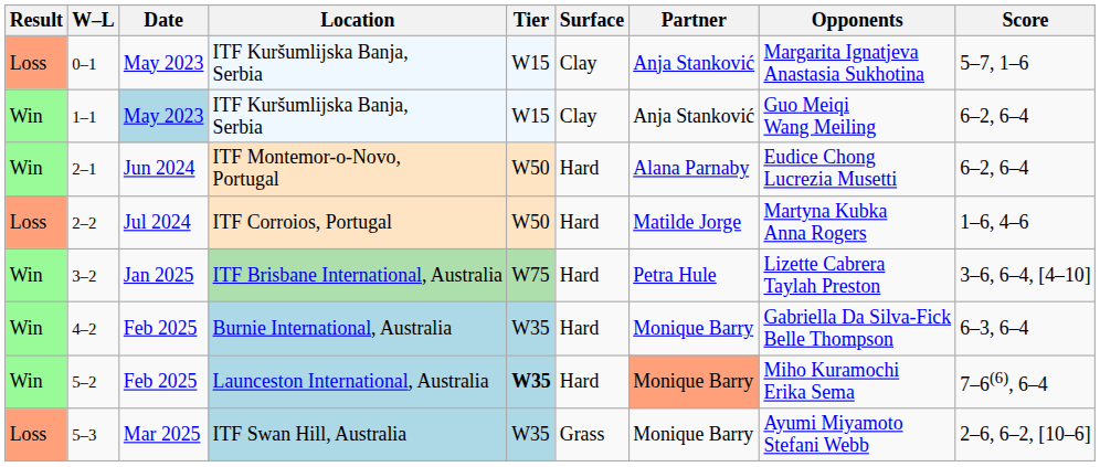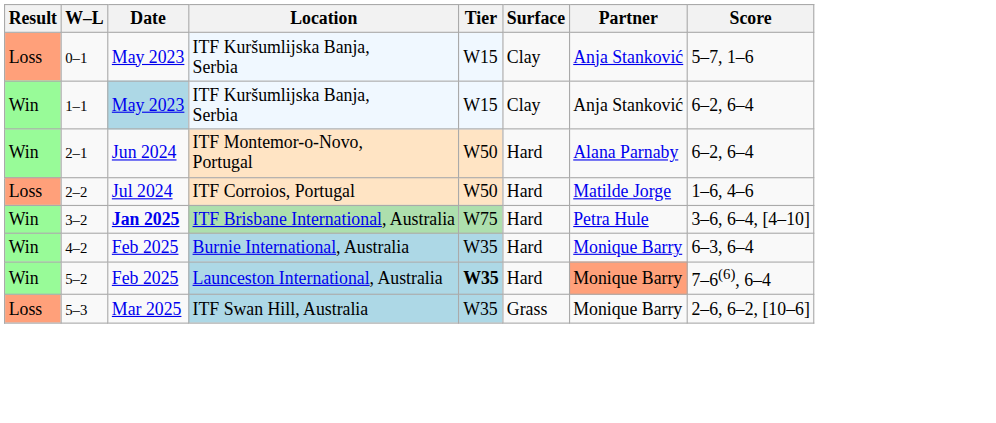- column: Opponents | Margarita Ignatjeva Anastasia Sukhotina | Guo Meiqi Wang Meiling | Eudice Chong Lucrezia Musetti | Martyna Kubka Anna Rogers | Lizette Cabrera Taylah Preston | Gabriella Da Silva-Fick Belle Thompson | Miho Kuramochi Erika Sema | Ayumi Miyamoto Stefani Webb
3–2 | Date: normal -> bold
